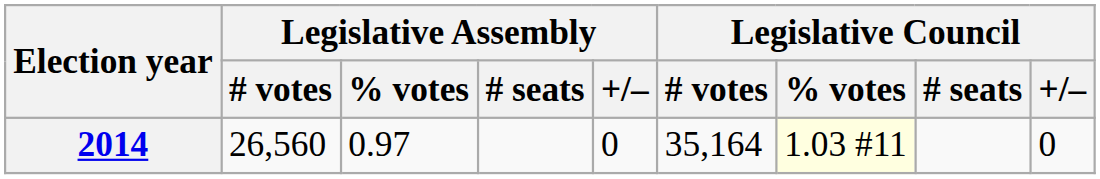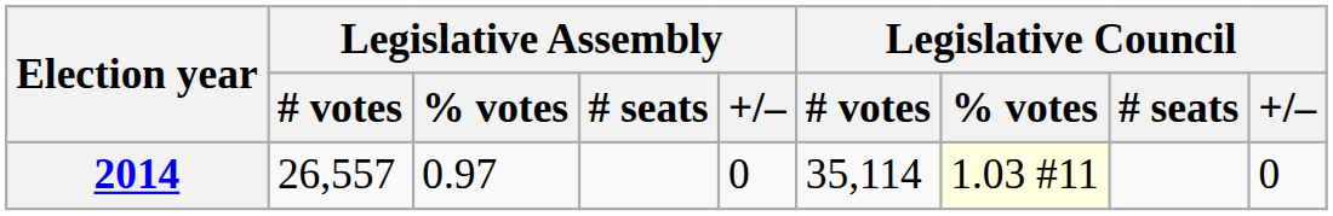2014 | Legislative Assembly / # votes: 26,560 -> 26,557
2014 | Legislative Council / # votes: 35,164 -> 35,114
